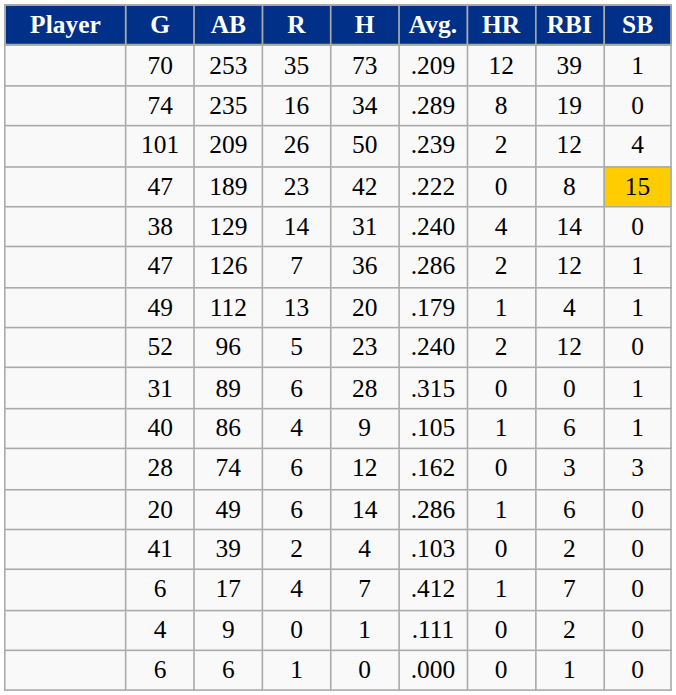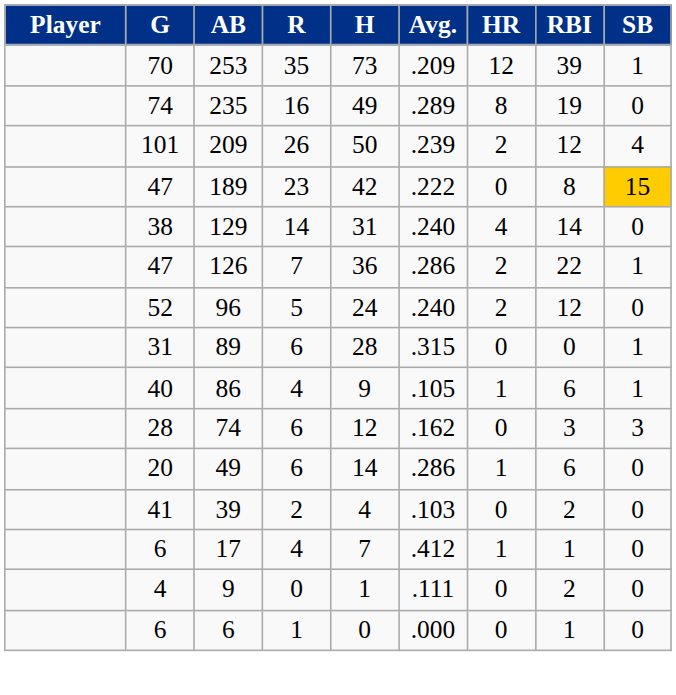235 | H: 34 -> 49
126 | RBI: 12 -> 22
- row: 49 | 112 | 13 | 20 | .179 | 1 | 4 | 1
96 | H: 23 -> 24
17 | RBI: 7 -> 1
